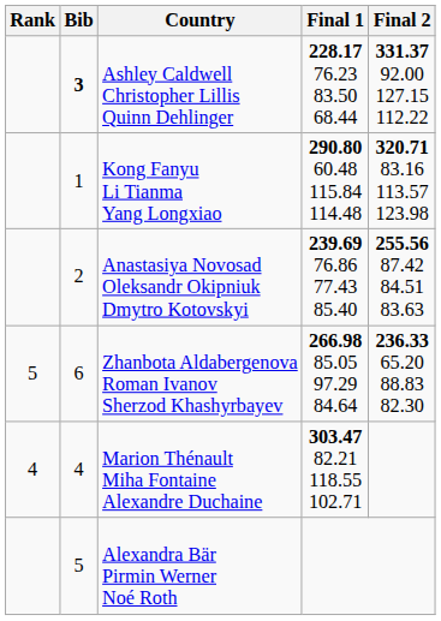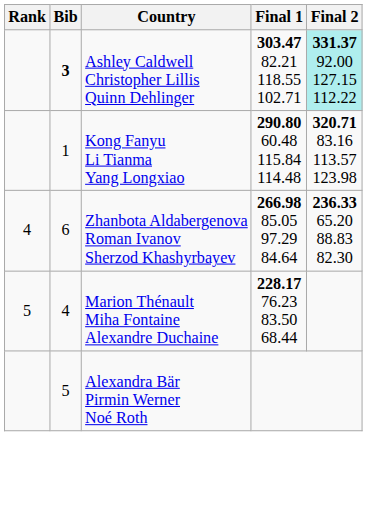Ashley Caldwell Christopher Lillis Quinn Dehlinger | Final 1: 228.17 76.23 83.50 68.44 -> 303.47 82.21 118.55 102.71
Ashley Caldwell Christopher Lillis Quinn Dehlinger | Final 2: no background -> paleturquoise background
- row: 2 | Anastasiya Novosad Oleksandr Okipniuk Dmytro Kotovskyi | 239.69 76.86 77.43 85.40 | 255.56 87.42 84.51 83.63
Zhanbota Aldabergenova Roman Ivanov Sherzod Khashyrbayev | Rank: 5 -> 4
Marion Thénault Miha Fontaine Alexandre Duchaine | Rank: 4 -> 5
Marion Thénault Miha Fontaine Alexandre Duchaine | Final 1: 303.47 82.21 118.55 102.71 -> 228.17 76.23 83.50 68.44
